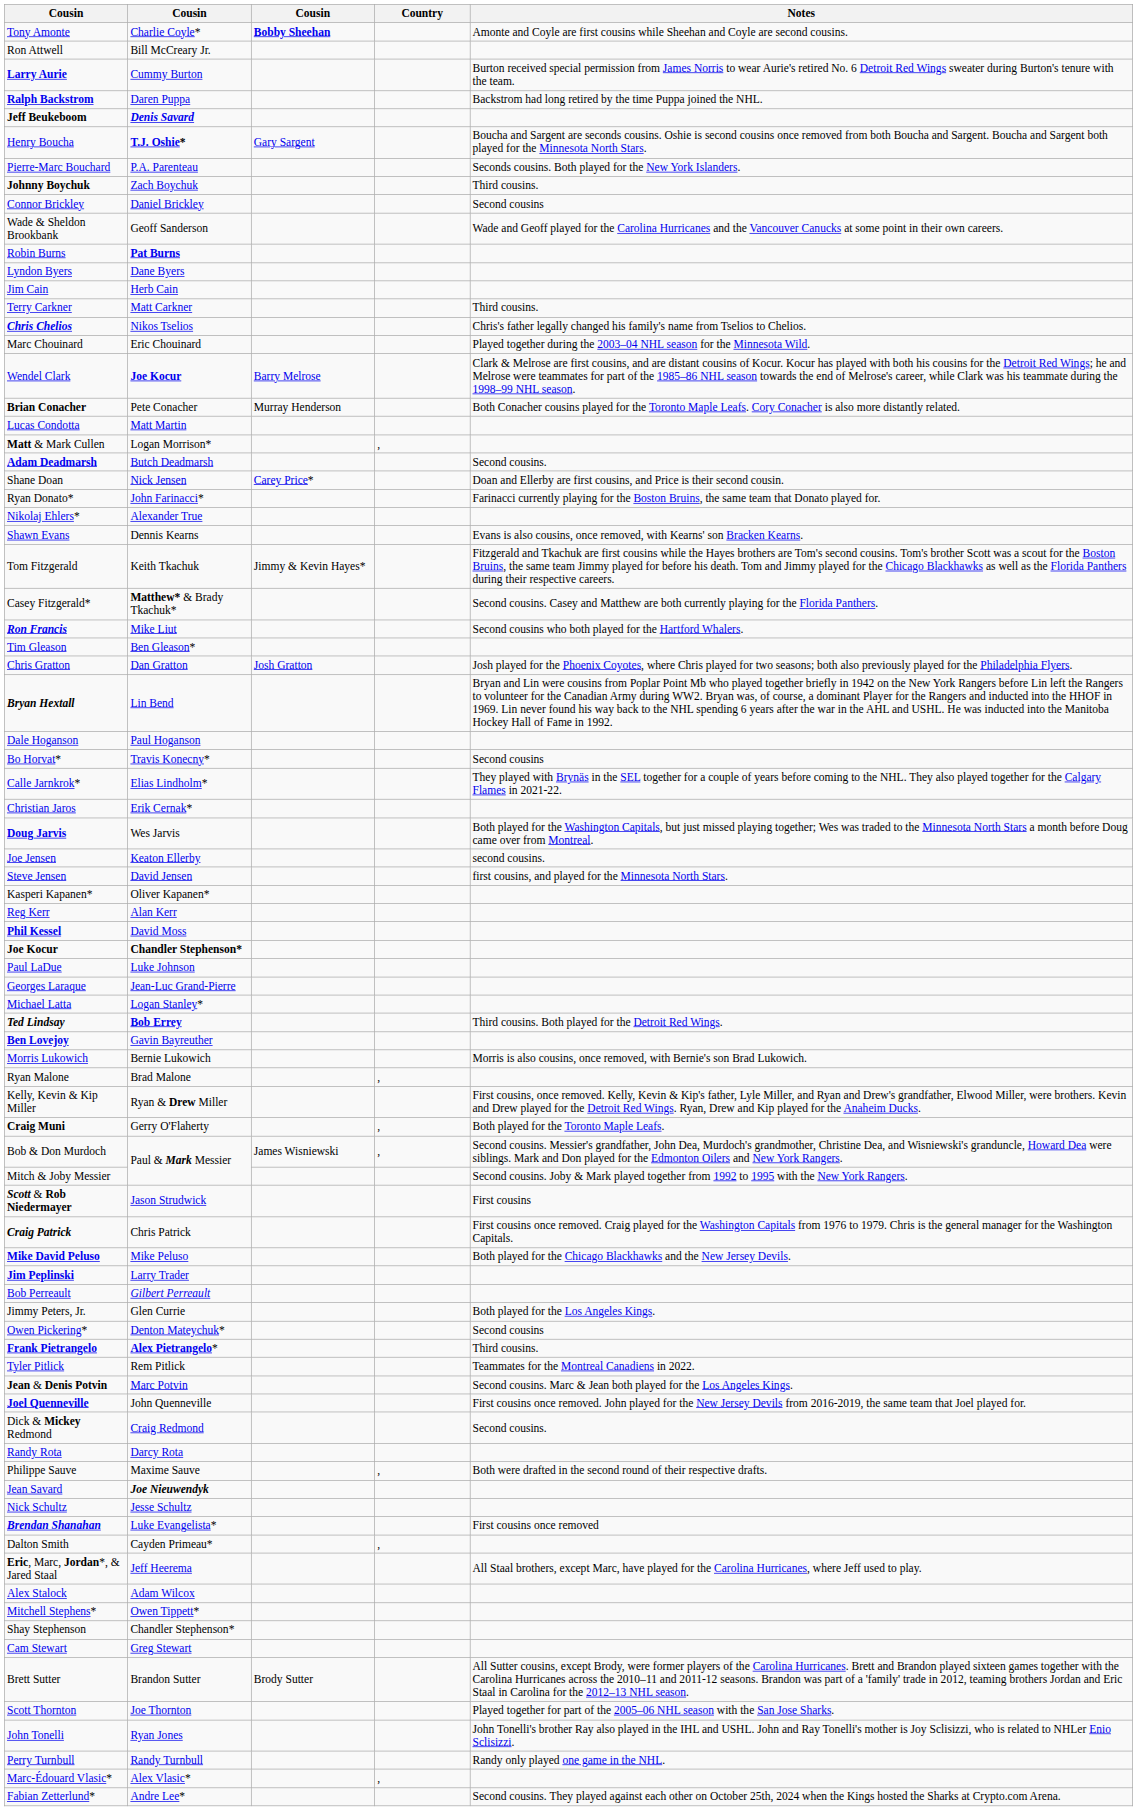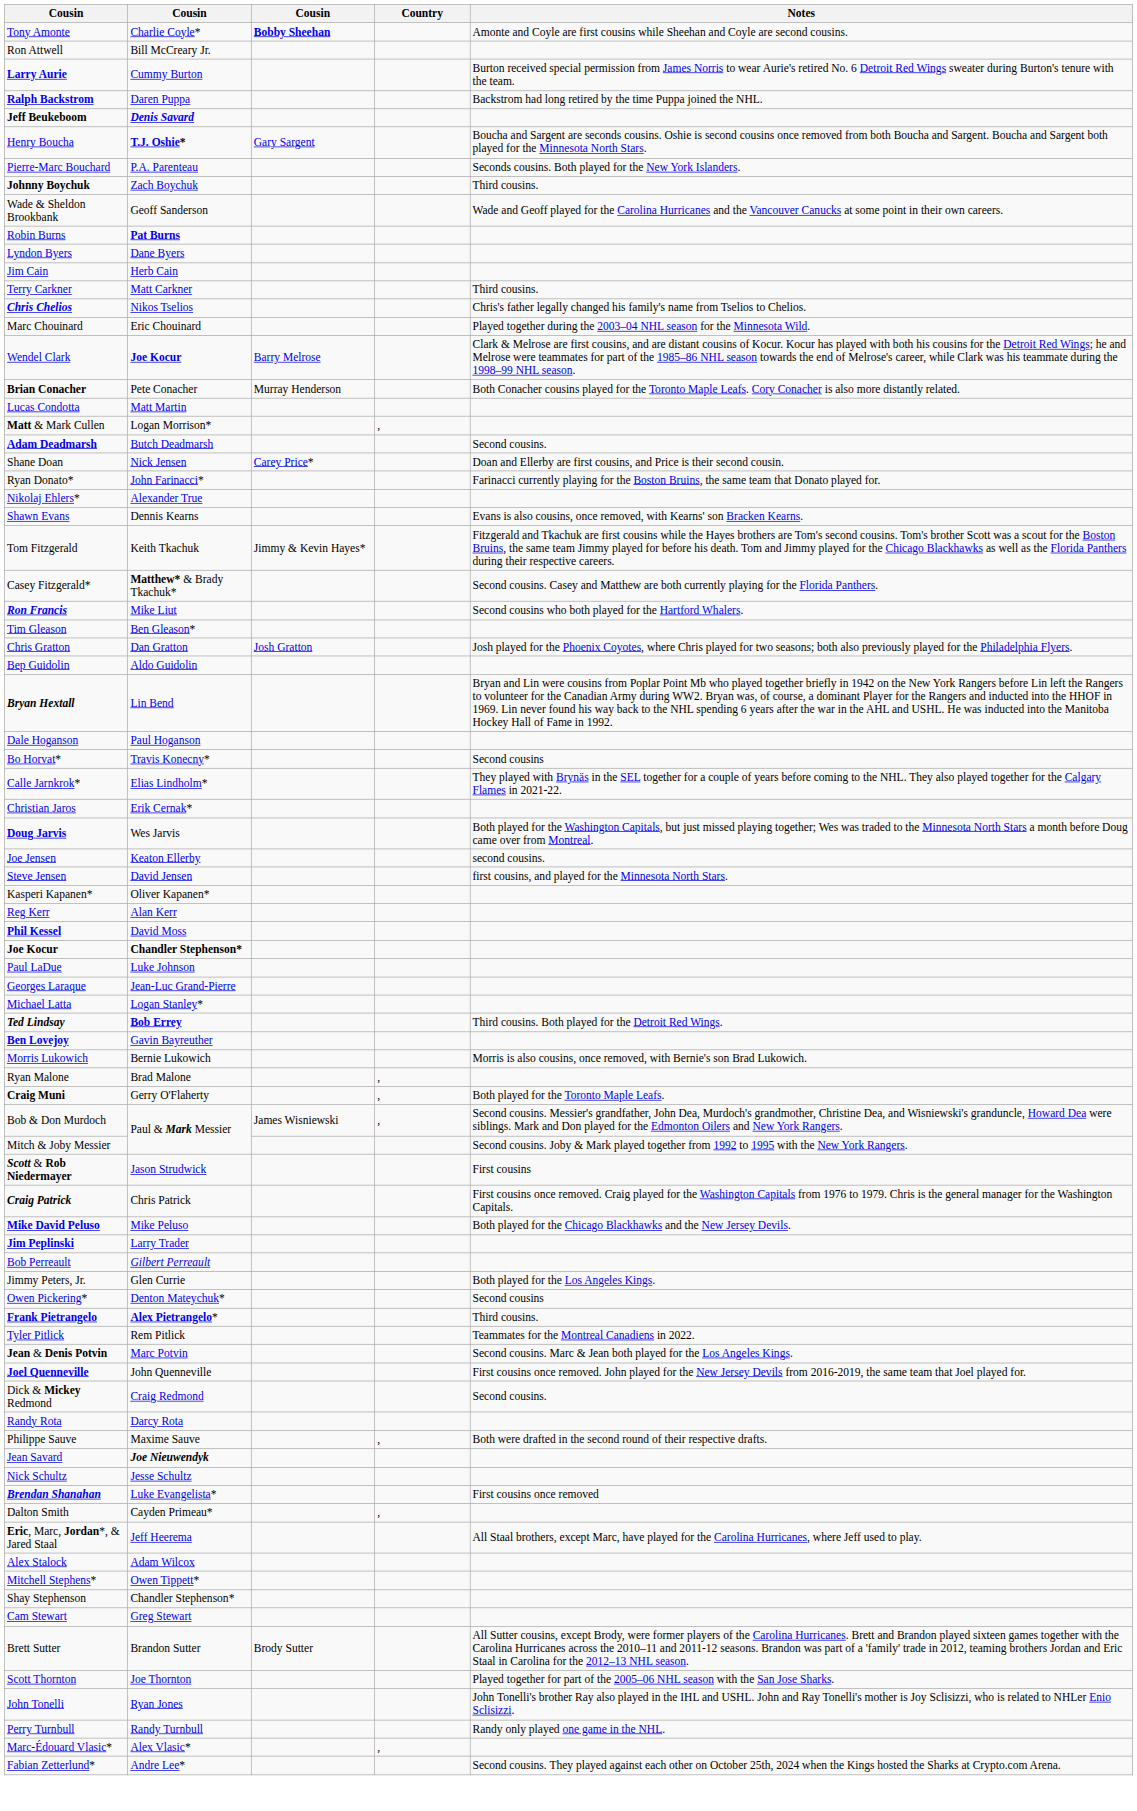- row: Connor Brickley | Daniel Brickley | Second cousins
+ row: Bep Guidolin | Aldo Guidolin
- row: Kelly, Kevin & Kip Miller | Ryan & Drew Miller | First cousins, once removed. Kelly, Kevin & Kip's father, Lyle Miller, and Ryan and Drew's grandfather, Elwood Miller, were brothers. Kevin and Drew played for the Detroit Red Wings. Ryan, Drew and Kip played for the Anaheim Ducks.
